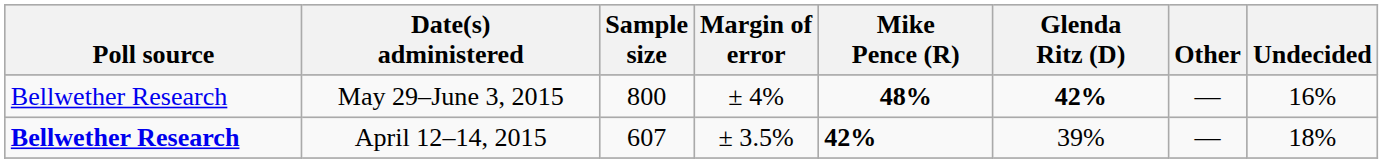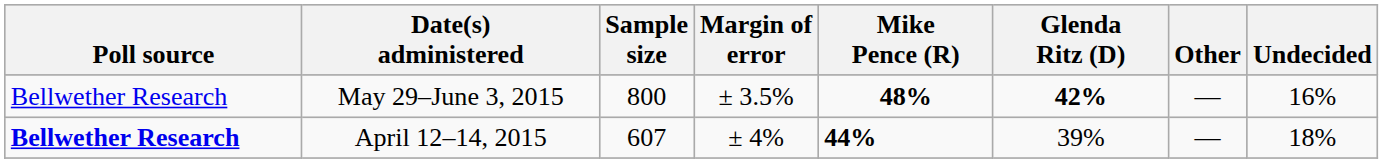May 29–June 3, 2015 | Margin of error: ± 4% -> ± 3.5%
April 12–14, 2015 | Margin of error: ± 3.5% -> ± 4%
April 12–14, 2015 | Mike Pence (R): 42% -> 44%
